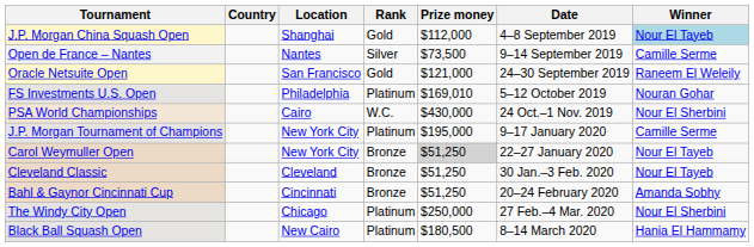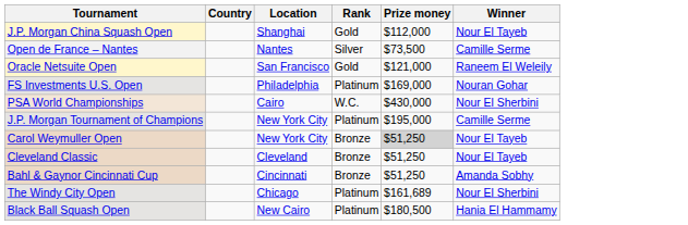- column: Date | 4–8 September 2019 | 9–14 September 2019 | 24–30 September 2019 | 5–12 October 2019 | 24 Oct.–1 Nov. 2019 | 9–17 January 2020 | 22–27 January 2020 | 30 Jan.–3 Feb. 2020 | 20–24 February 2020 | 27 Feb.–4 Mar. 2020 | 8–14 March 2020
J.P. Morgan China Squash Open | Winner: lightblue background -> no background
FS Investments U.S. Open | Prize money: $169,010 -> $169,000
The Windy City Open | Prize money: $250,000 -> $161,689
